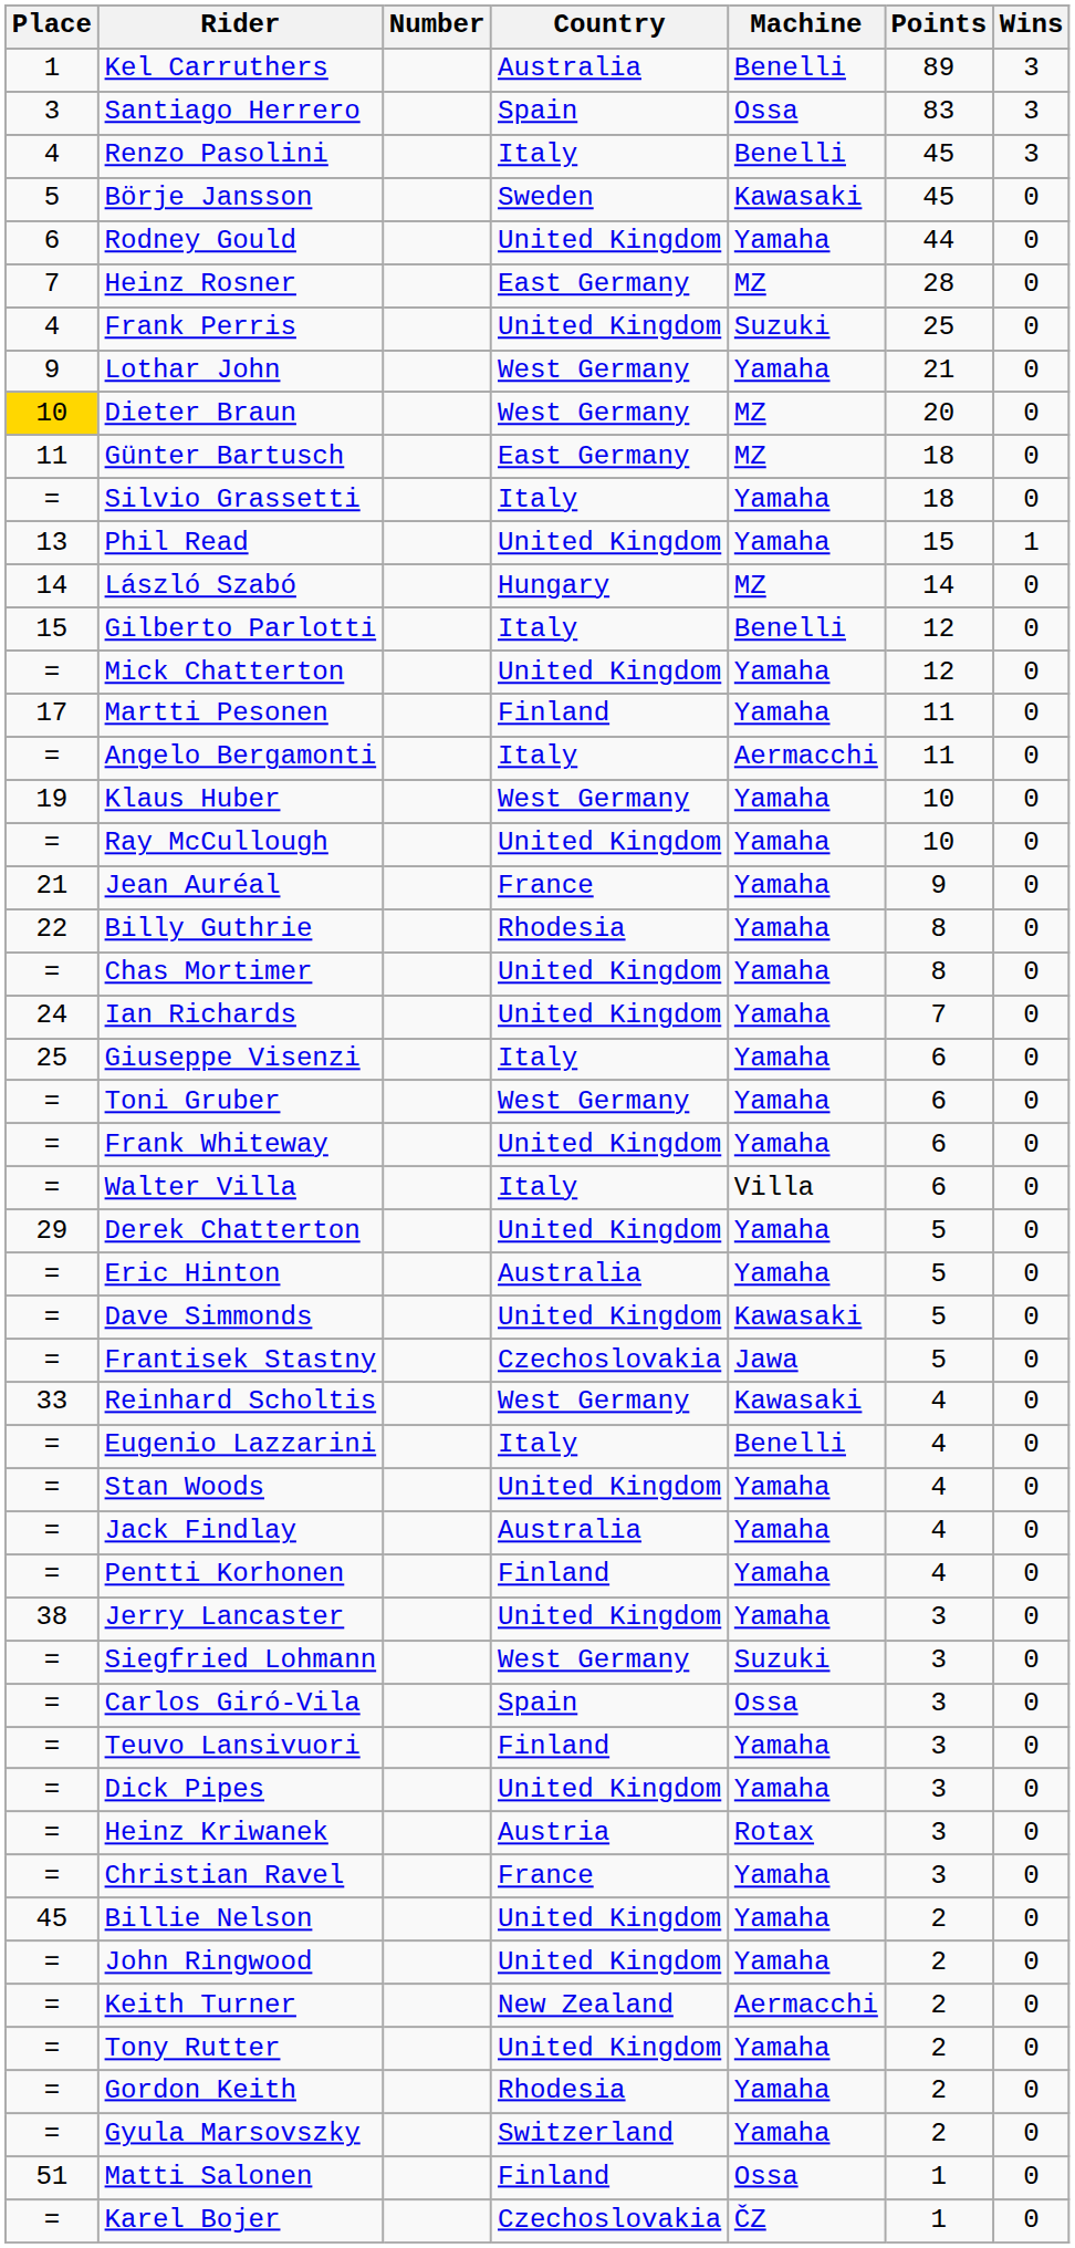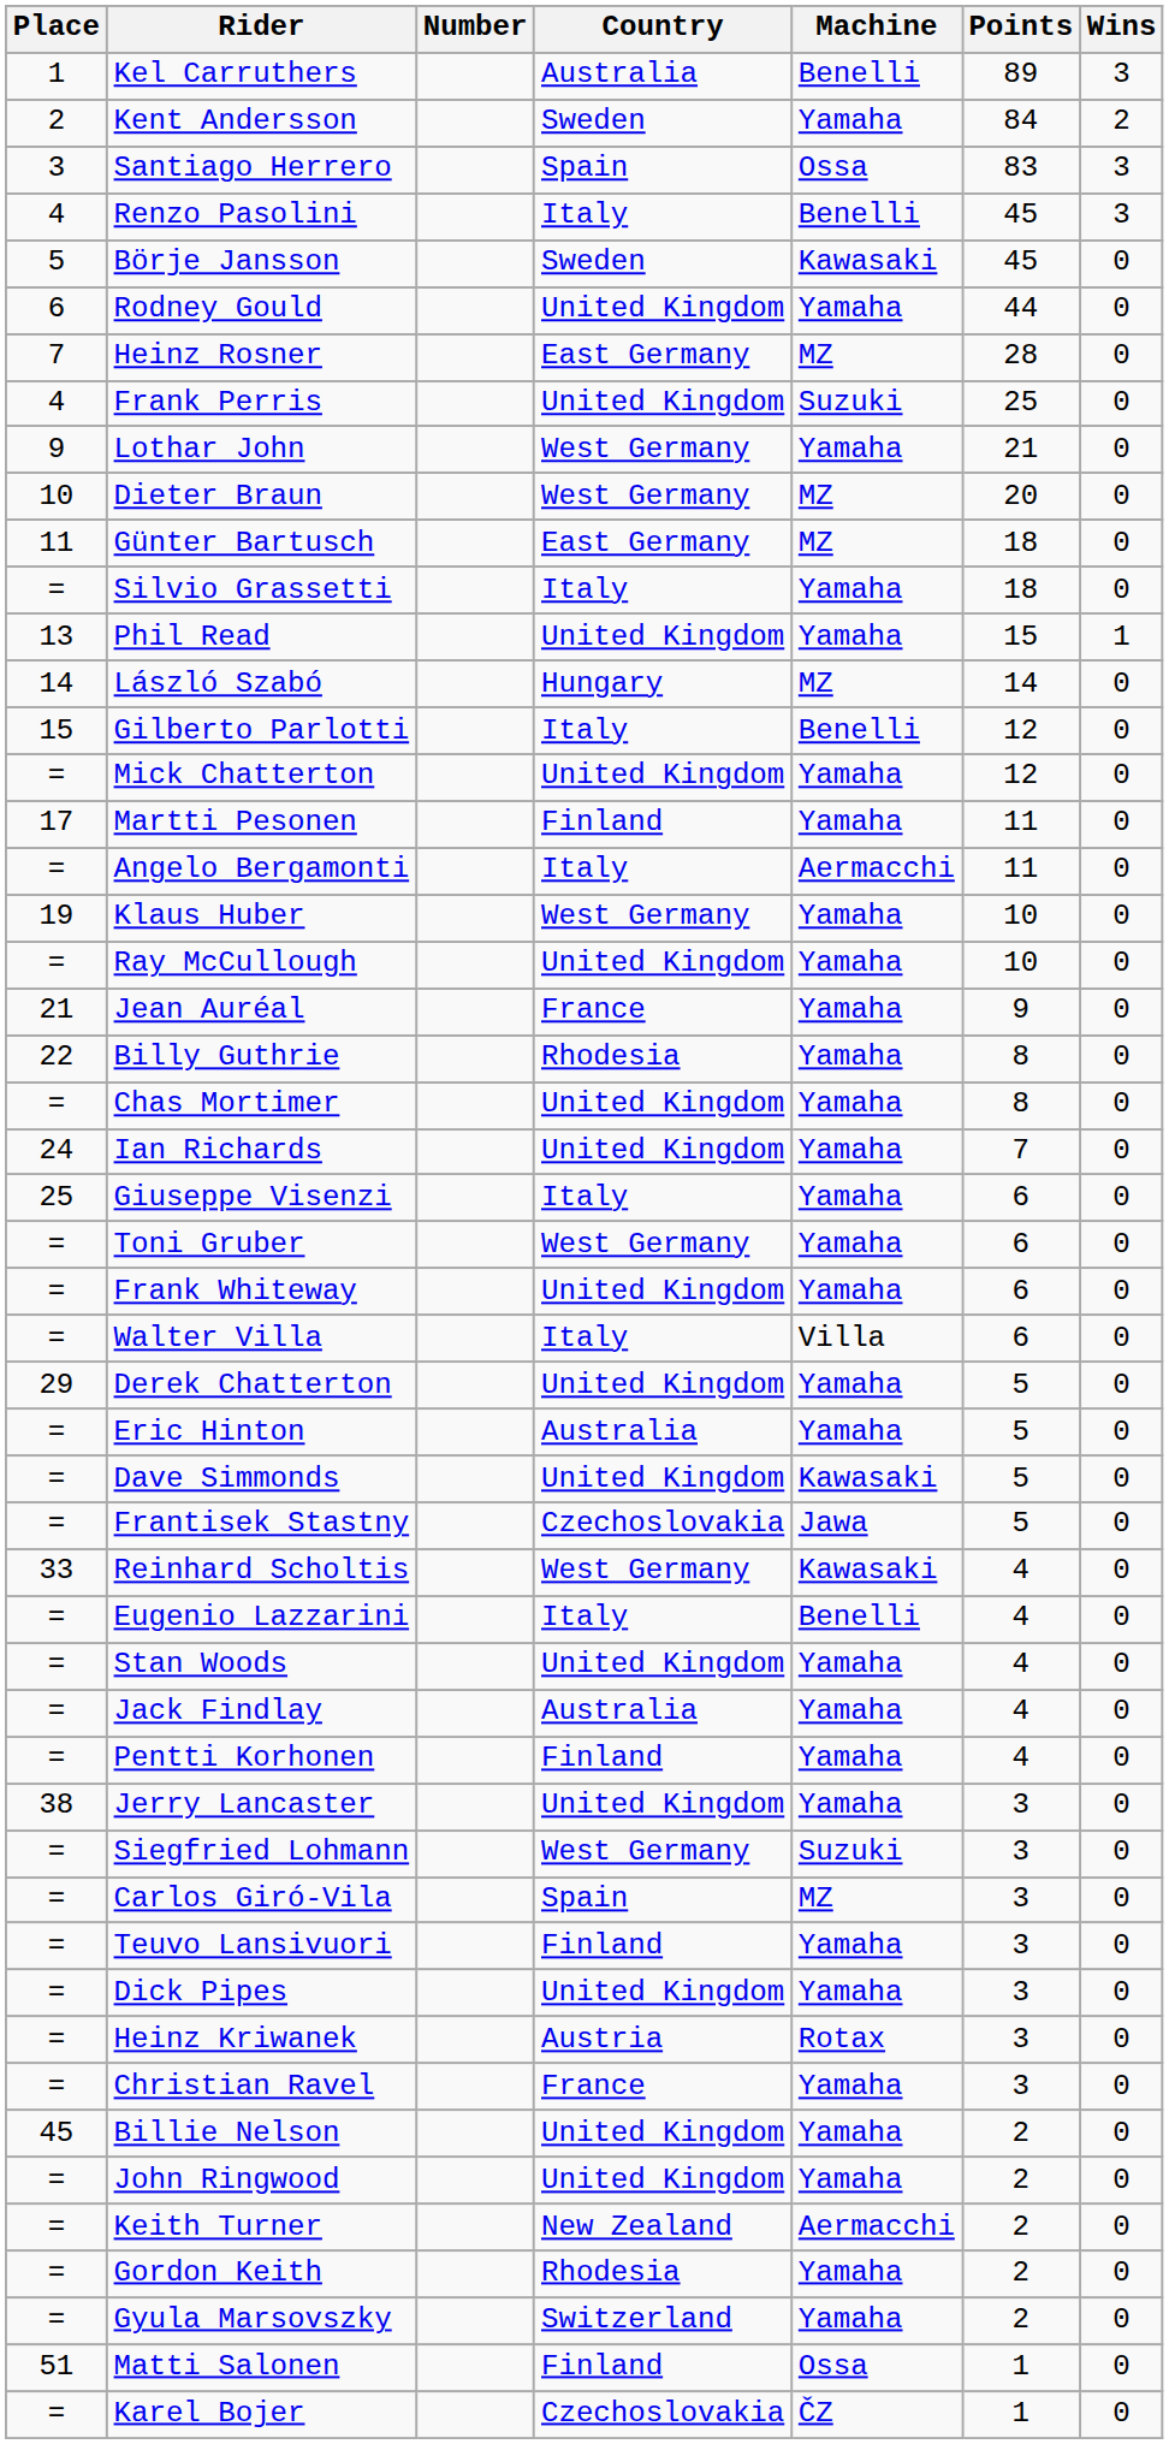+ row: 2 | Kent Andersson | Sweden | Yamaha | 84 | 2
Dieter Braun | Place: gold background -> no background
Carlos Giró-Vila | Machine: Ossa -> MZ
- row: = | Tony Rutter | United Kingdom | Yamaha | 2 | 0
